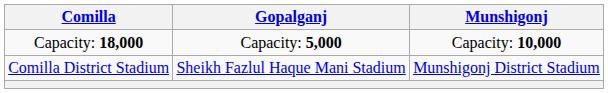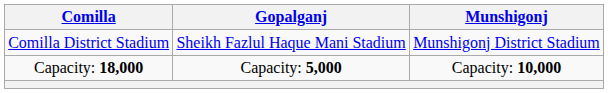rows swapped: Comilla District Stadium <-> Capacity: 18,000
